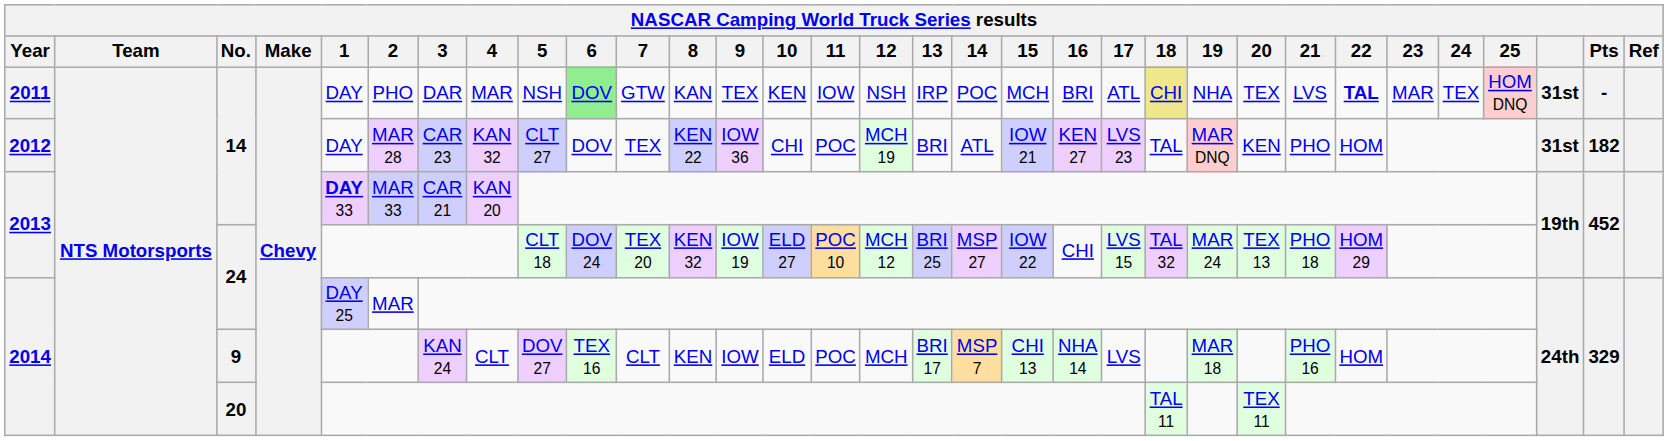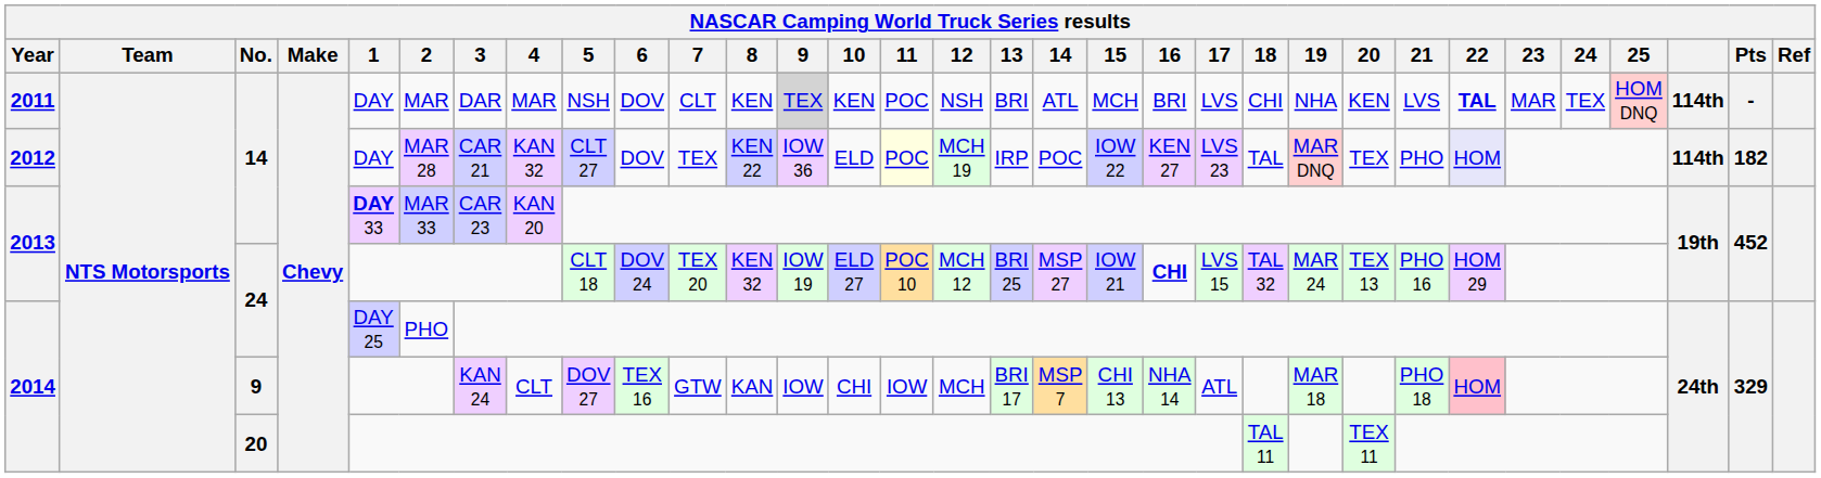2011 | 2: PHO -> MAR
2011 | 6: lightgreen background -> no background
2011 | 7: GTW -> CLT
2011 | 8: KAN -> KEN
2011 | 9: no background -> lightgrey background
2011 | 11: IOW -> POC
2011 | 13: IRP -> BRI
2011 | 14: POC -> ATL
2011 | 17: ATL -> LVS
2011 | 18: khaki background -> no background
2011 | 20: TEX -> KEN
2011 | column 30: 31st -> 114th
2012 | 3: CAR 23 -> CAR 21
2012 | 10: CHI -> ELD
2012 | 11: no background -> lightyellow background
2012 | 13: BRI -> IRP
2012 | 14: ATL -> POC
2012 | 15: IOW 21 -> IOW 22
2012 | 20: KEN -> TEX
2012 | 22: no background -> lavender background
2012 | column 30: 31st -> 114th
2013 / 14 | 3: CAR 21 -> CAR 23
2013 / 24 | 15: IOW 22 -> IOW 21
2013 / 24 | 16: normal -> bold
2013 / 24 | 21: PHO 18 -> PHO 16
2014 / 24 | 2: MAR -> PHO
2014 / 9 | 7: CLT -> GTW
2014 / 9 | 8: KEN -> KAN
2014 / 9 | 10: ELD -> CHI
2014 / 9 | 11: POC -> IOW
2014 / 9 | 17: LVS -> ATL
2014 / 9 | 21: PHO 16 -> PHO 18
2014 / 9 | 22: no background -> pink background
